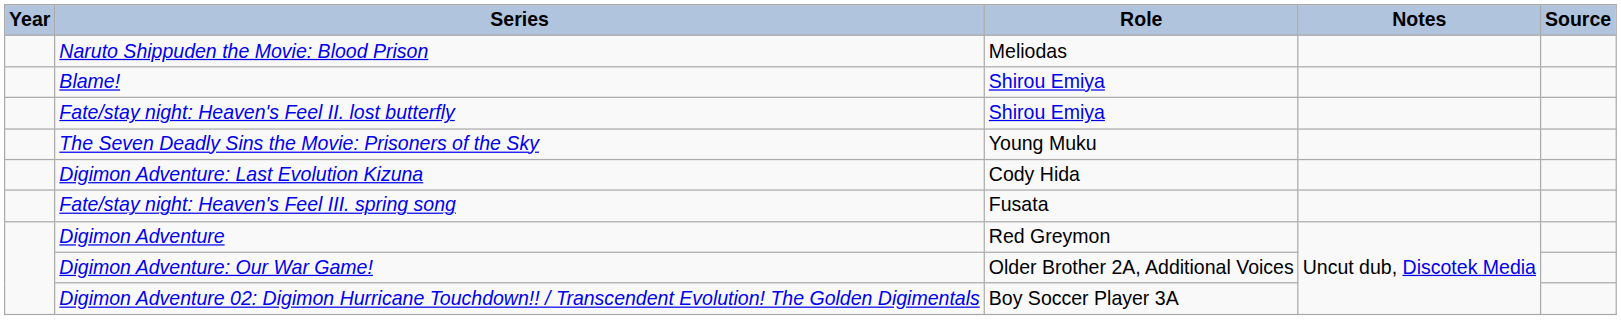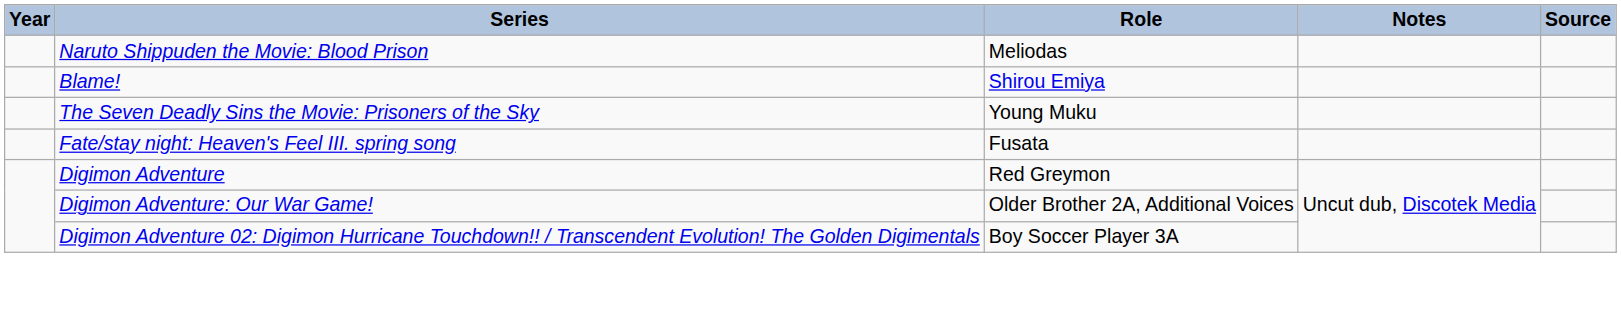- row: Fate/stay night: Heaven's Feel II. lost butterfly | Shirou Emiya
- row: Digimon Adventure: Last Evolution Kizuna | Cody Hida
